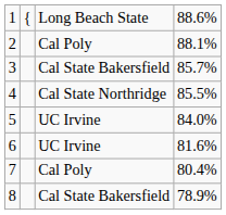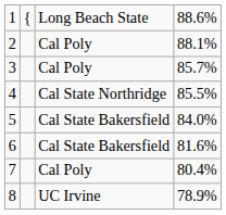3 | column 3: Cal State Bakersfield -> Cal Poly
5 | column 3: UC Irvine -> Cal State Bakersfield
6 | column 3: UC Irvine -> Cal State Bakersfield
8 | column 3: Cal State Bakersfield -> UC Irvine
